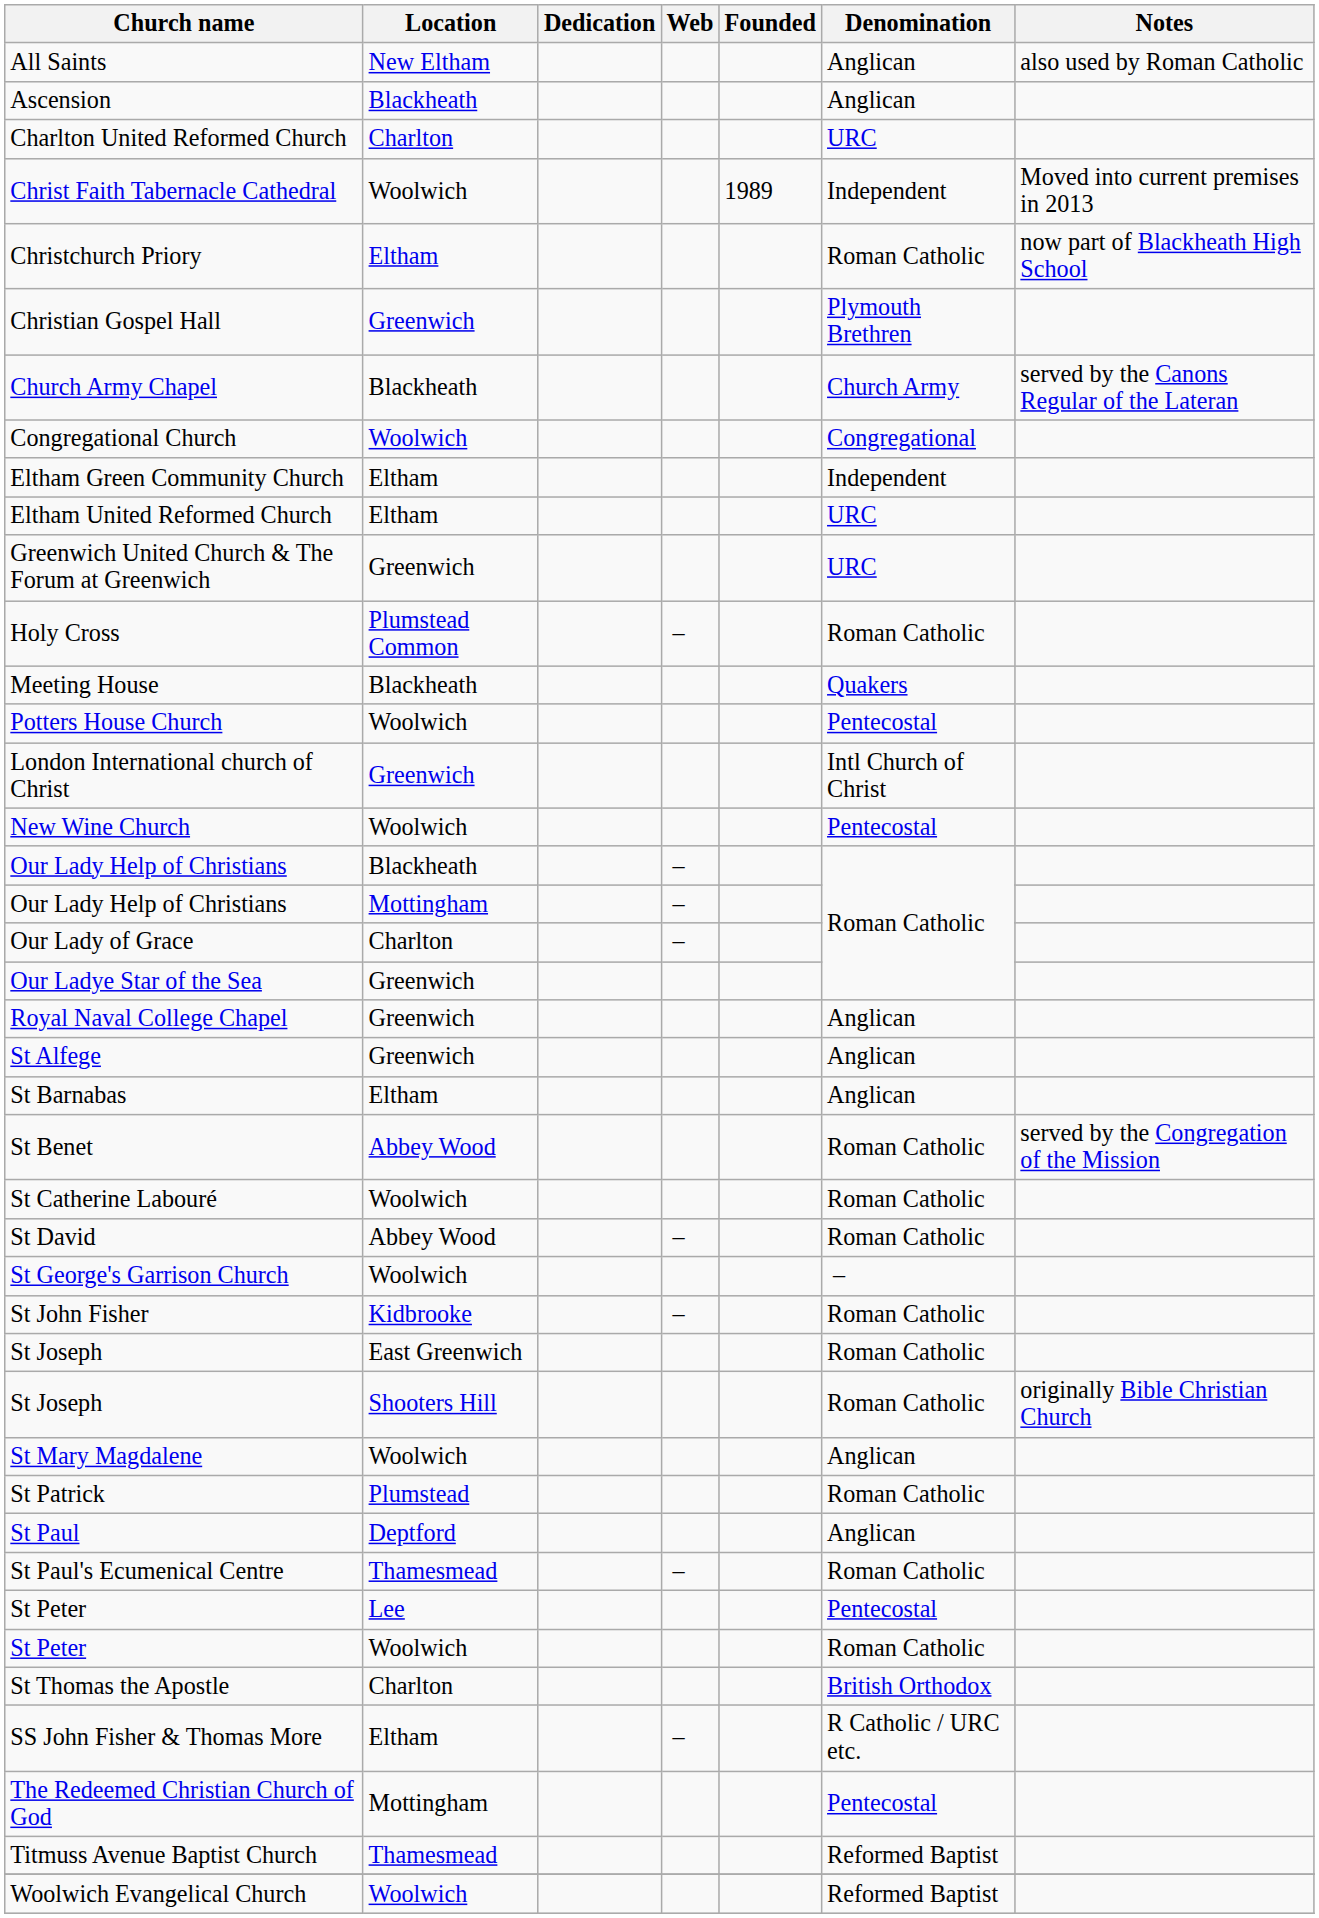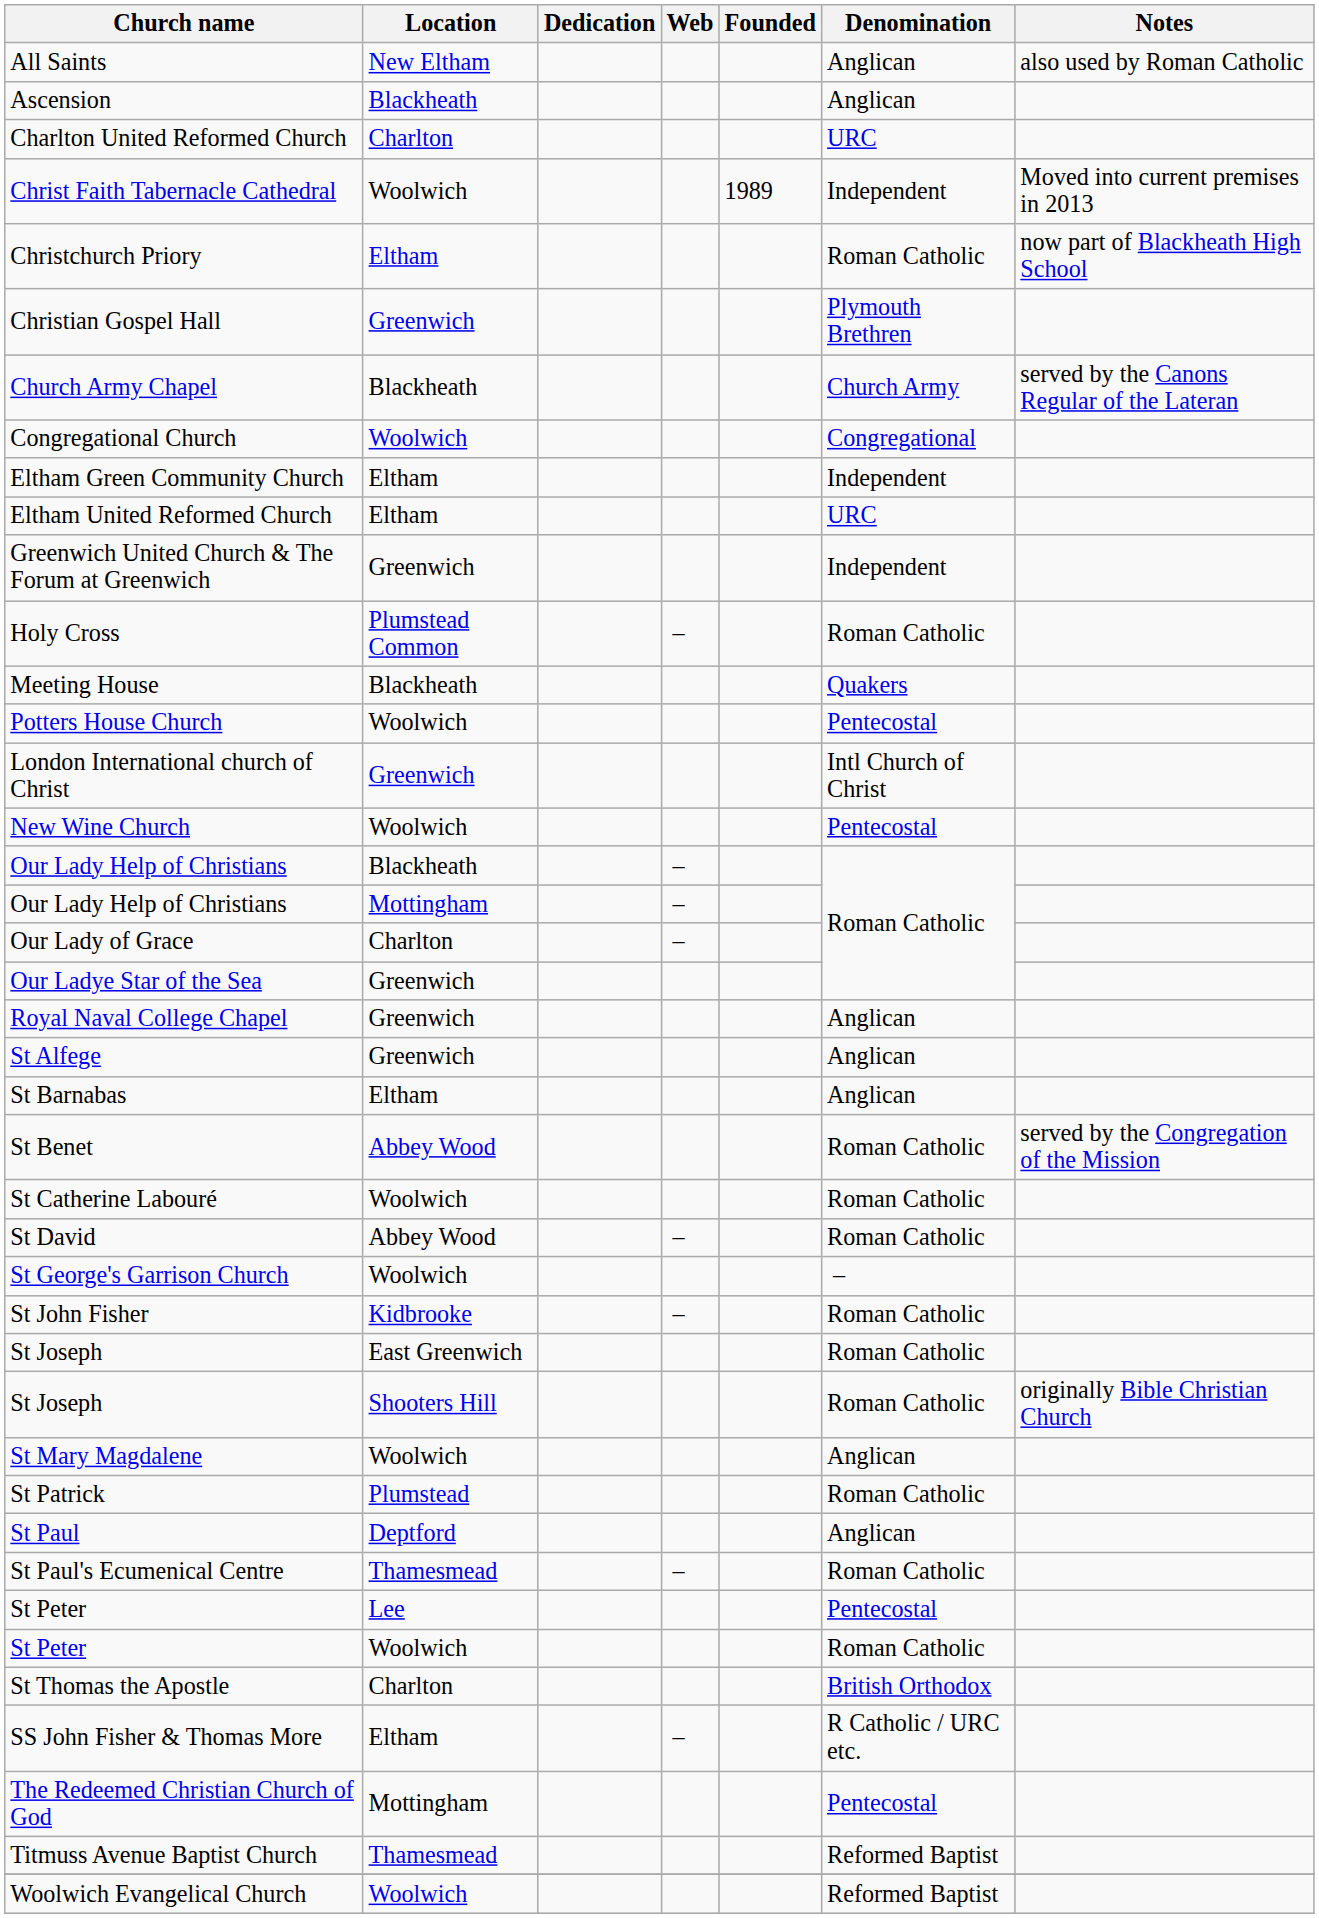Greenwich United Church & The Forum at Greenwich | Denomination: URC -> Independent
